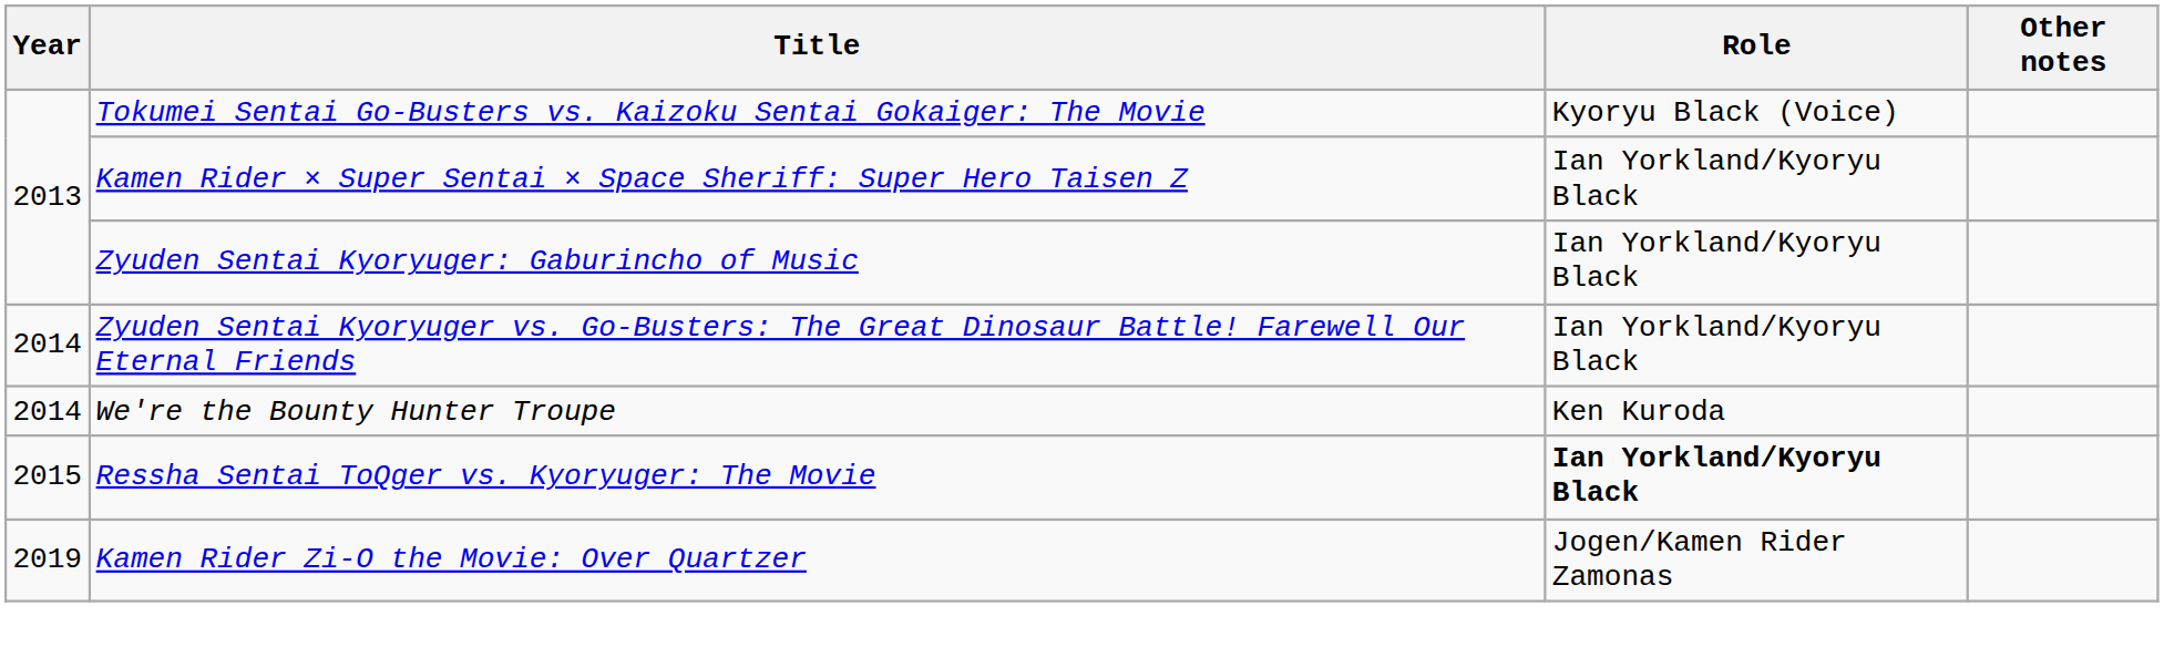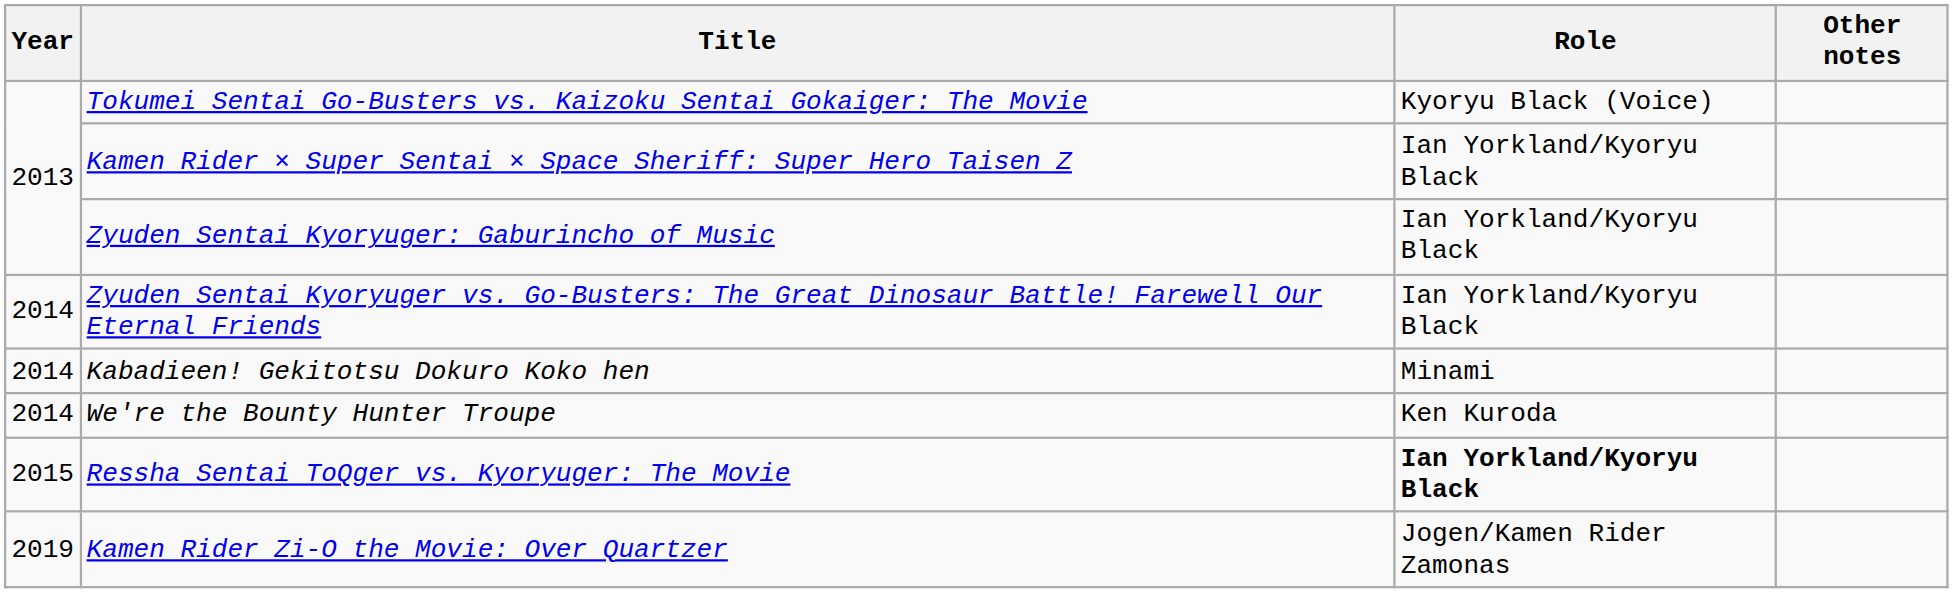+ row: 2014 | Kabadieen! Gekitotsu Dokuro Koko hen | Minami
